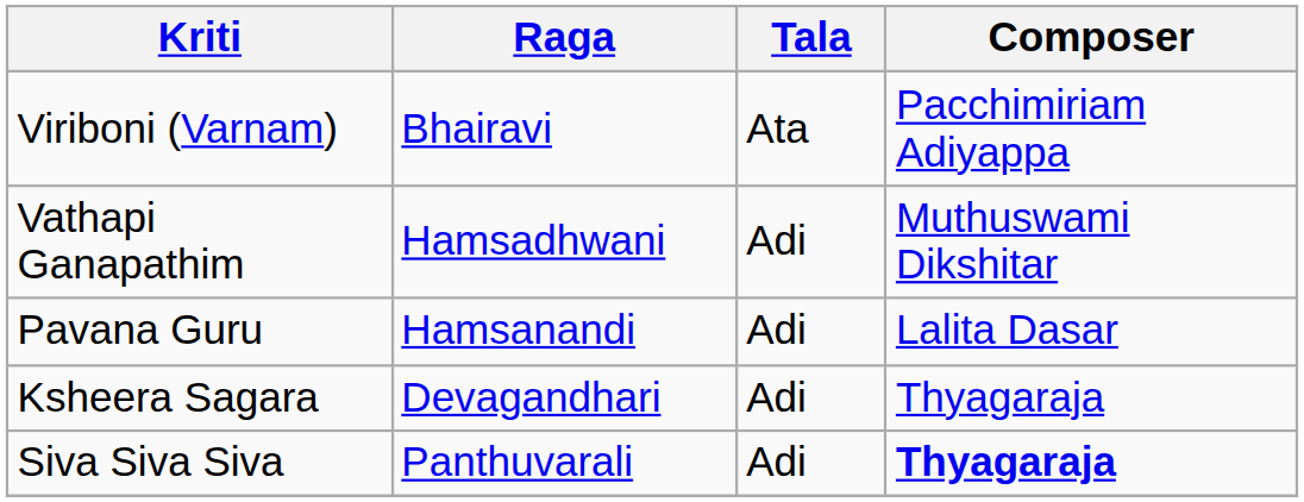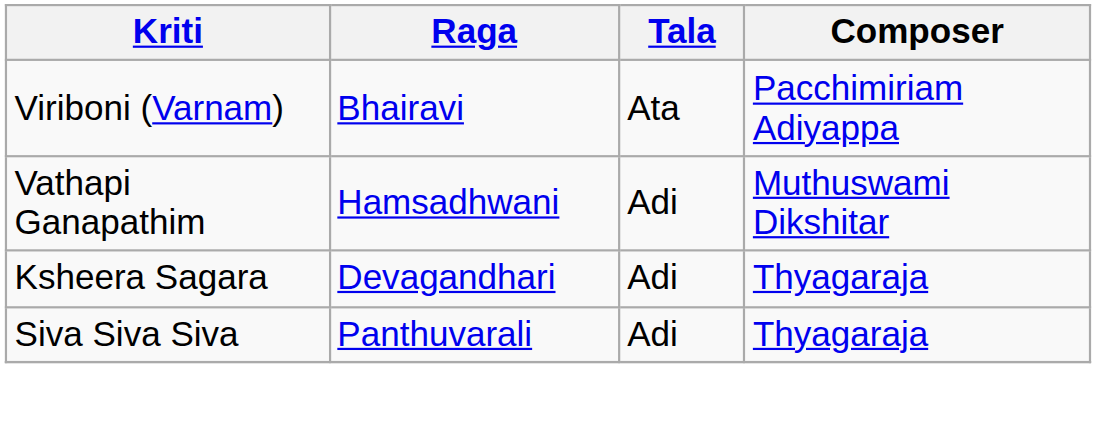- row: Pavana Guru | Hamsanandi | Adi | Lalita Dasar
Siva Siva Siva | Composer: bold -> normal
